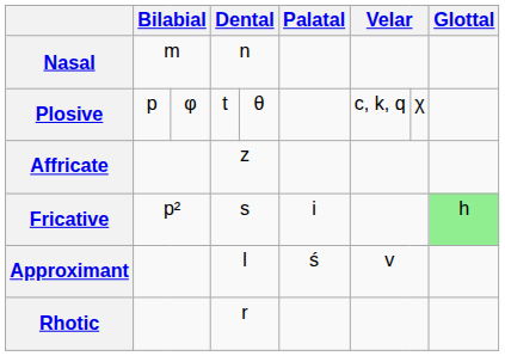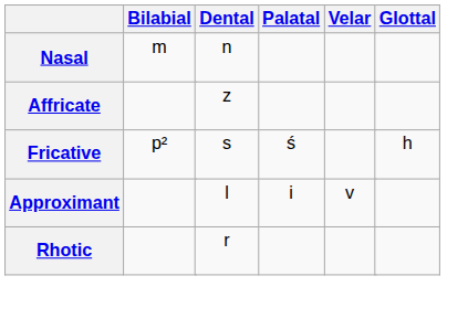- row: Plosive | p | φ | t | θ | c, k, q | χ
Fricative | Palatal: i -> ś
Fricative | Glottal: lightgreen background -> no background
Approximant | Palatal: ś -> i
